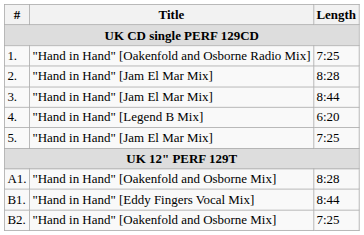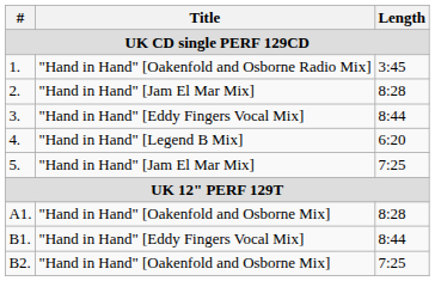1. | Length: 7:25 -> 3:45
3. | Title: "Hand in Hand" [Jam El Mar Mix] -> "Hand in Hand" [Eddy Fingers Vocal Mix]
